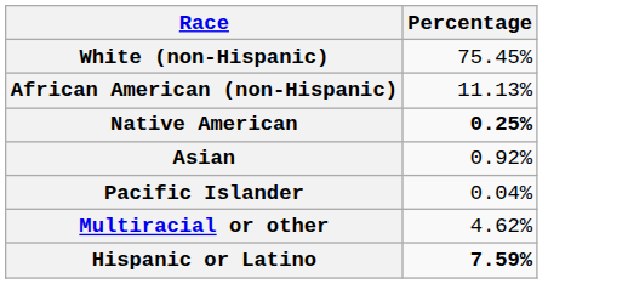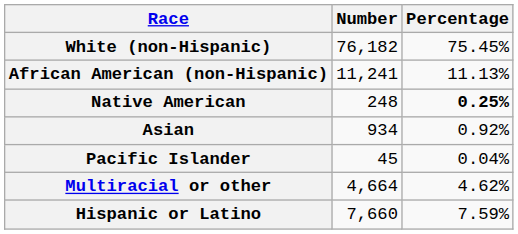+ column: Number | 76,182 | 11,241 | 248 | 934 | 45 | 4,664 | 7,660
Hispanic or Latino | Percentage: bold -> normal
